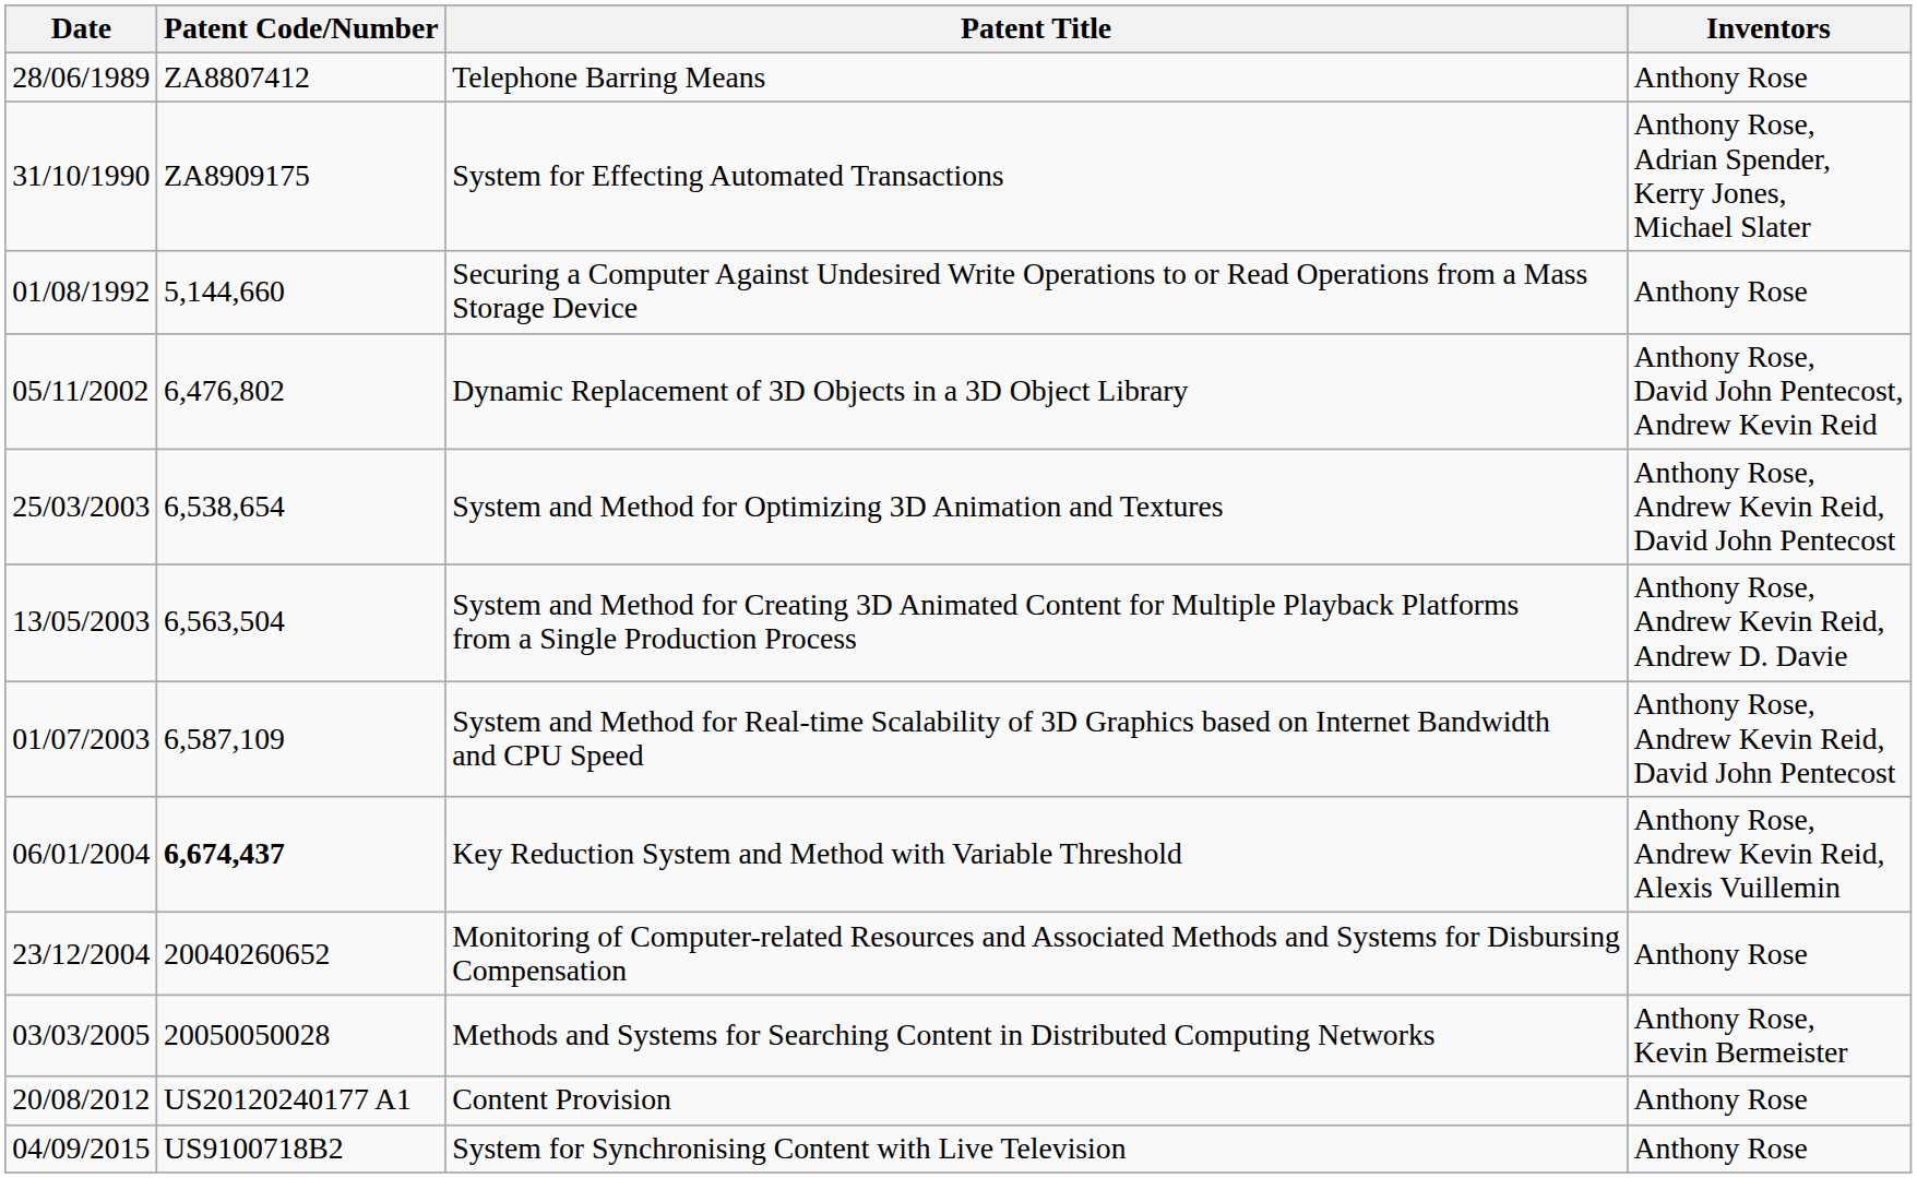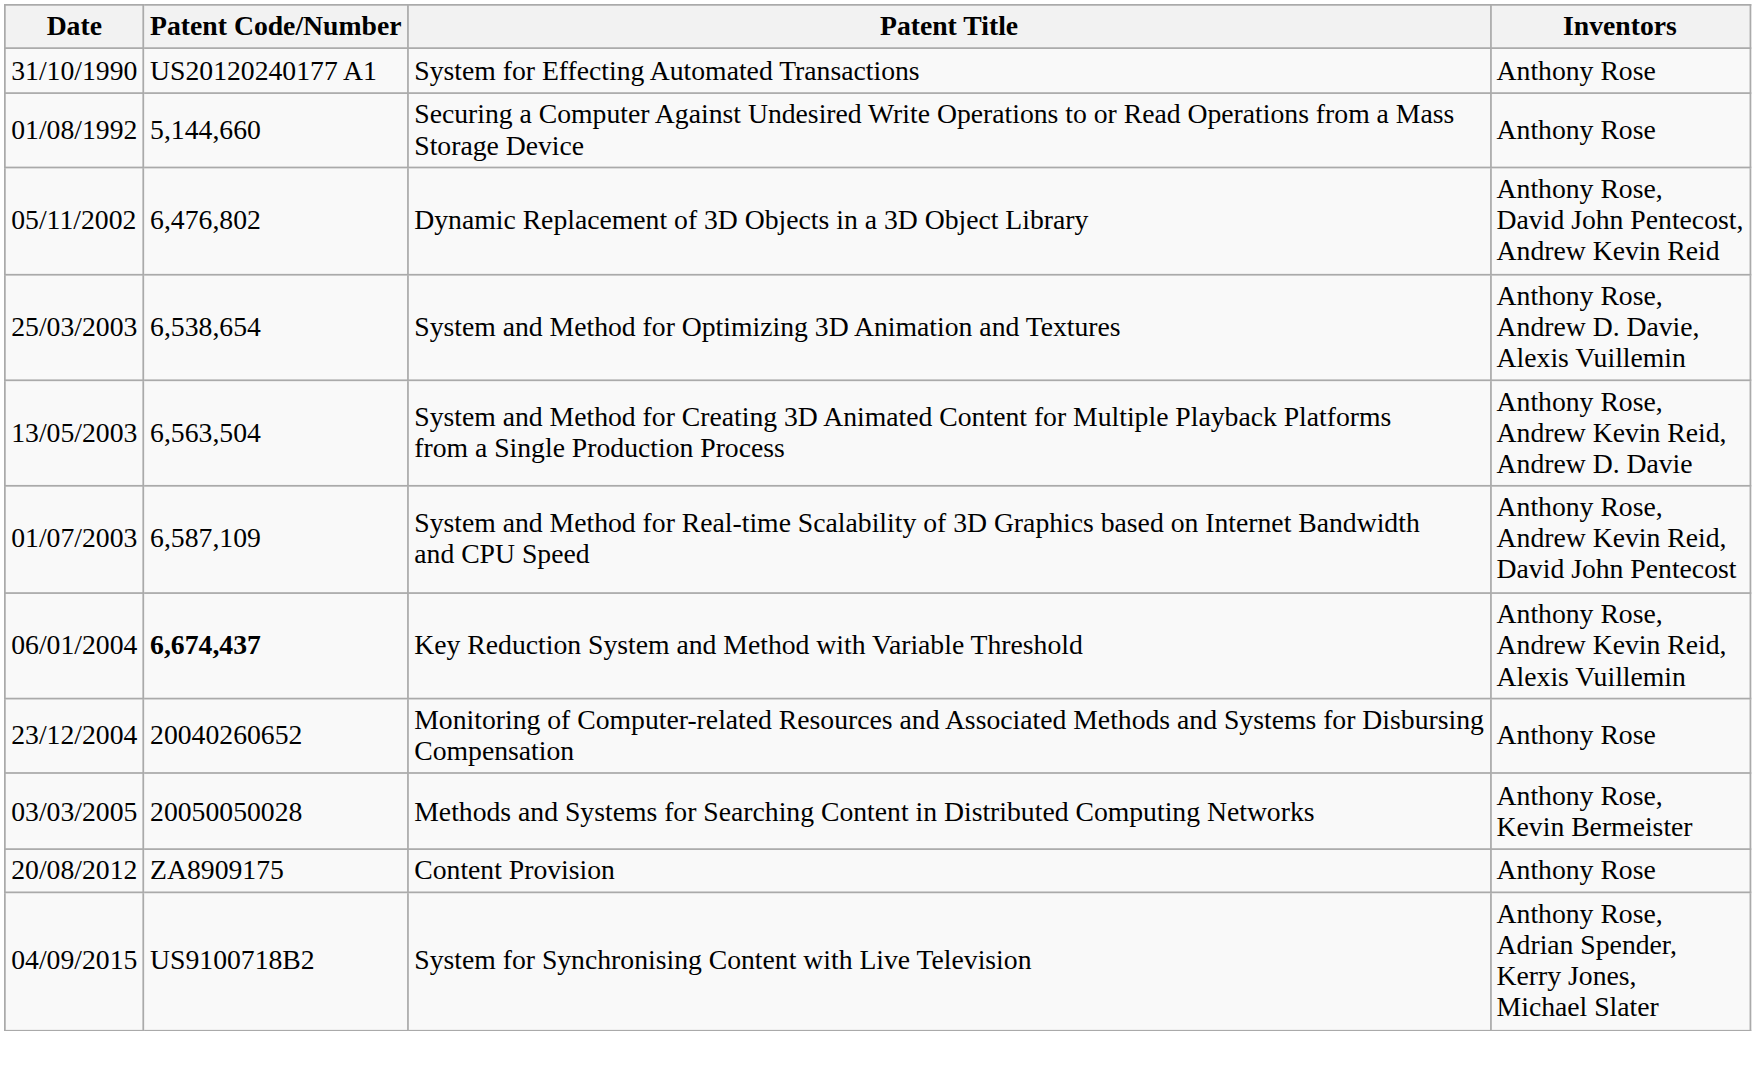- row: 28/06/1989 | ZA8807412 | Telephone Barring Means | Anthony Rose
System for Effecting Automated Transactions | Patent Code/Number: ZA8909175 -> US20120240177 A1
System for Effecting Automated Transactions | Inventors: Anthony Rose, Adrian Spender, Kerry Jones, Michael Slater -> Anthony Rose
System and Method for Optimizing 3D Animation and Textures | Inventors: Anthony Rose, Andrew Kevin Reid, David John Pentecost -> Anthony Rose, Andrew D. Davie, Alexis Vuillemin
Content Provision | Patent Code/Number: US20120240177 A1 -> ZA8909175
System for Synchronising Content with Live Television | Inventors: Anthony Rose -> Anthony Rose, Adrian Spender, Kerry Jones, Michael Slater
